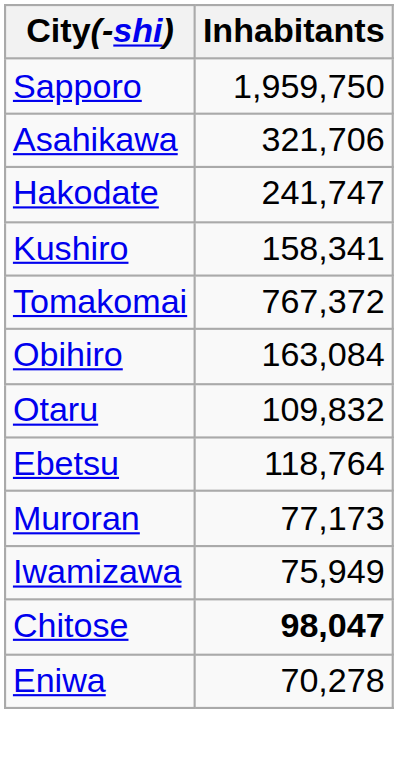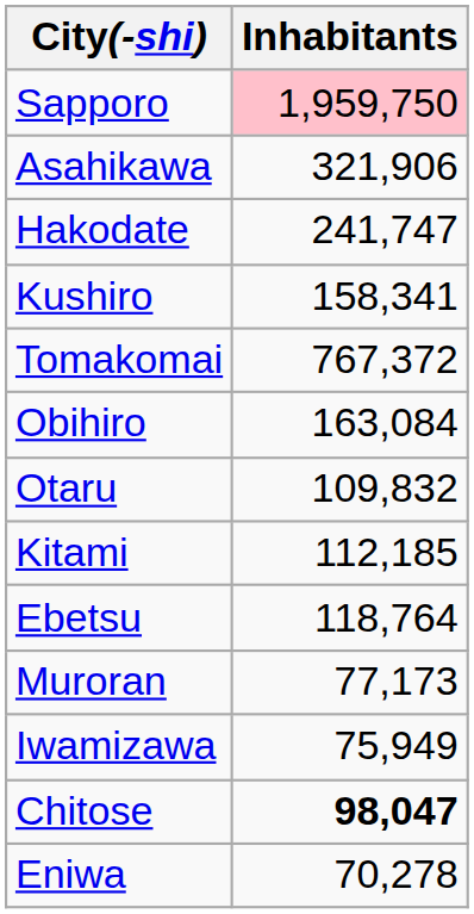Sapporo | Inhabitants: no background -> pink background
Asahikawa | Inhabitants: 321,706 -> 321,906
+ row: Kitami | 112,185
